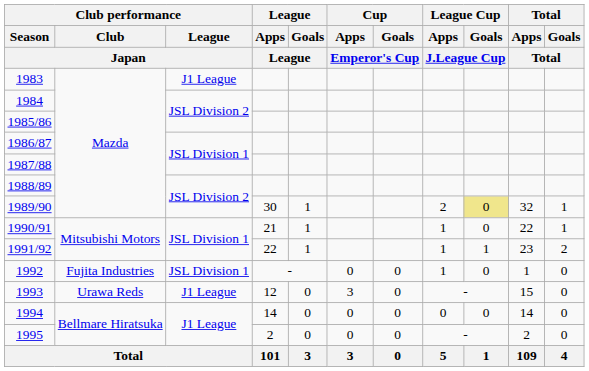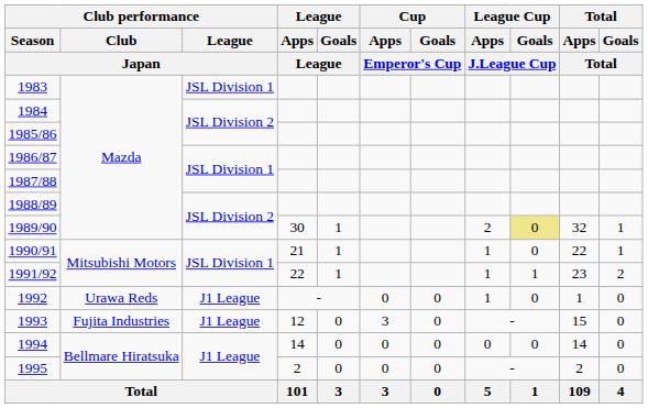1983 | Club performance / League / Japan: J1 League -> JSL Division 1
1992 | Club performance / Club / Japan: Fujita Industries -> Urawa Reds
1992 | Club performance / League / Japan: JSL Division 1 -> J1 League
1993 | Club performance / Club / Japan: Urawa Reds -> Fujita Industries
